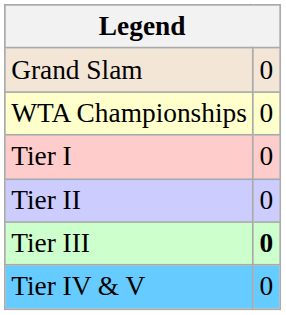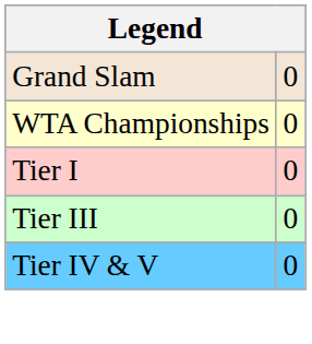- row: Tier II | 0
Tier III | column 2: bold -> normal
